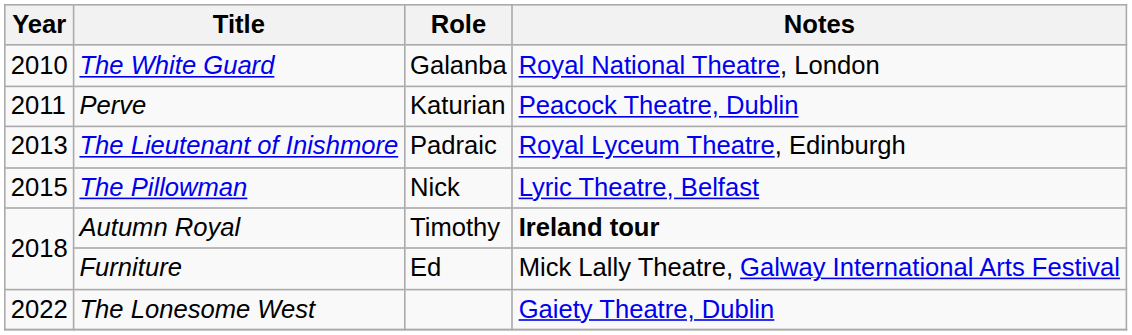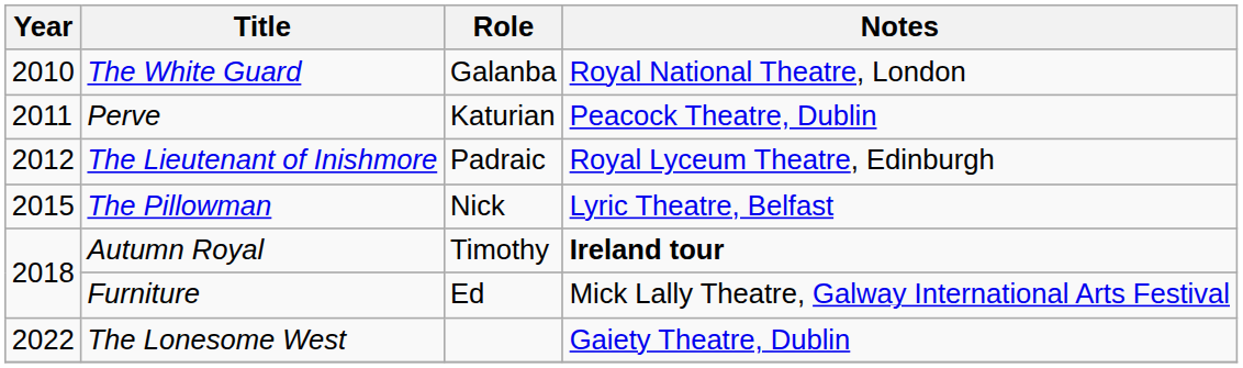The Lieutenant of Inishmore | Year: 2013 -> 2012
